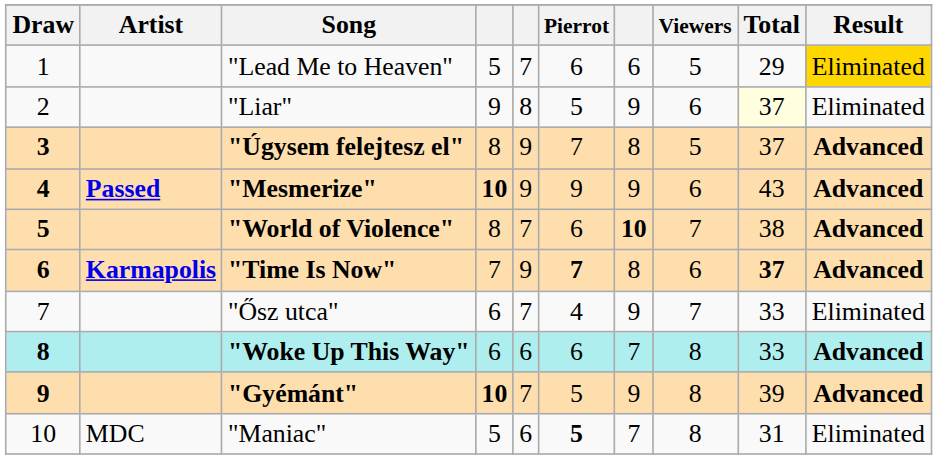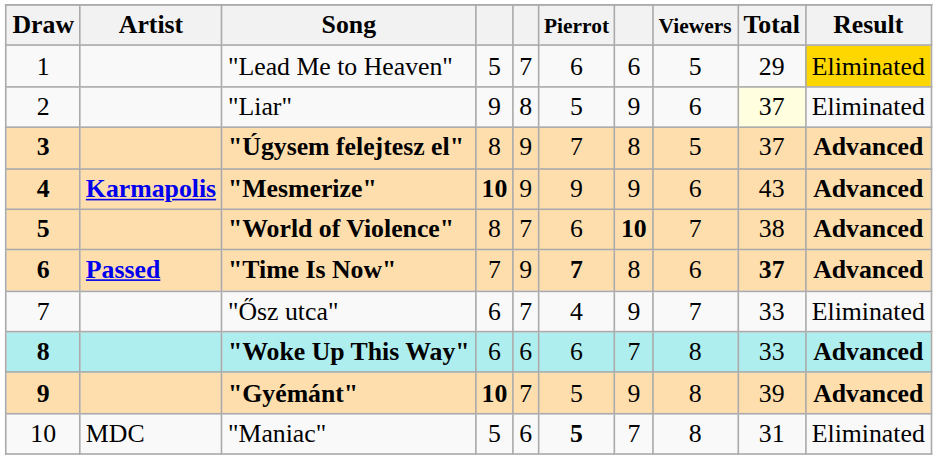"Mesmerize" | Artist: Passed -> Karmapolis
"Time Is Now" | Artist: Karmapolis -> Passed
